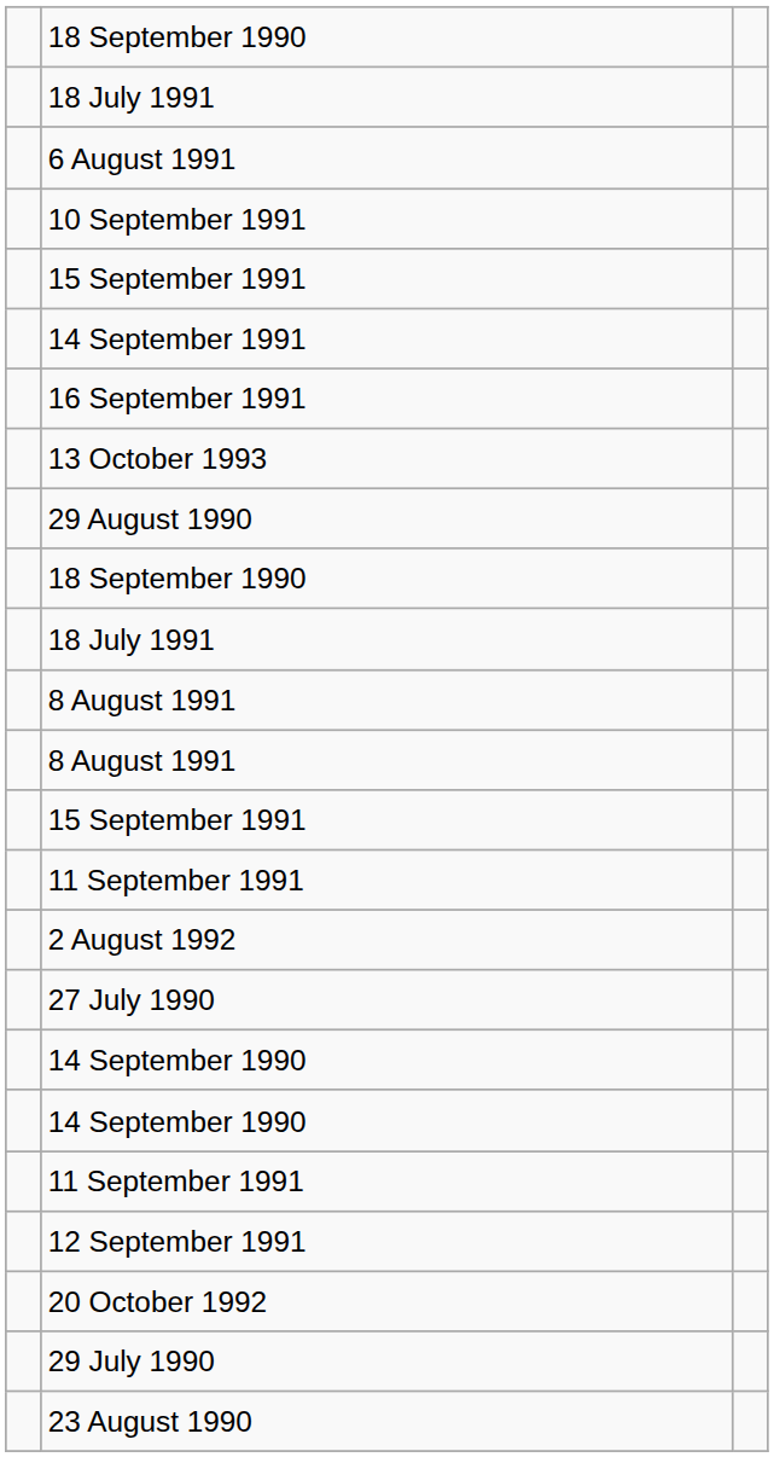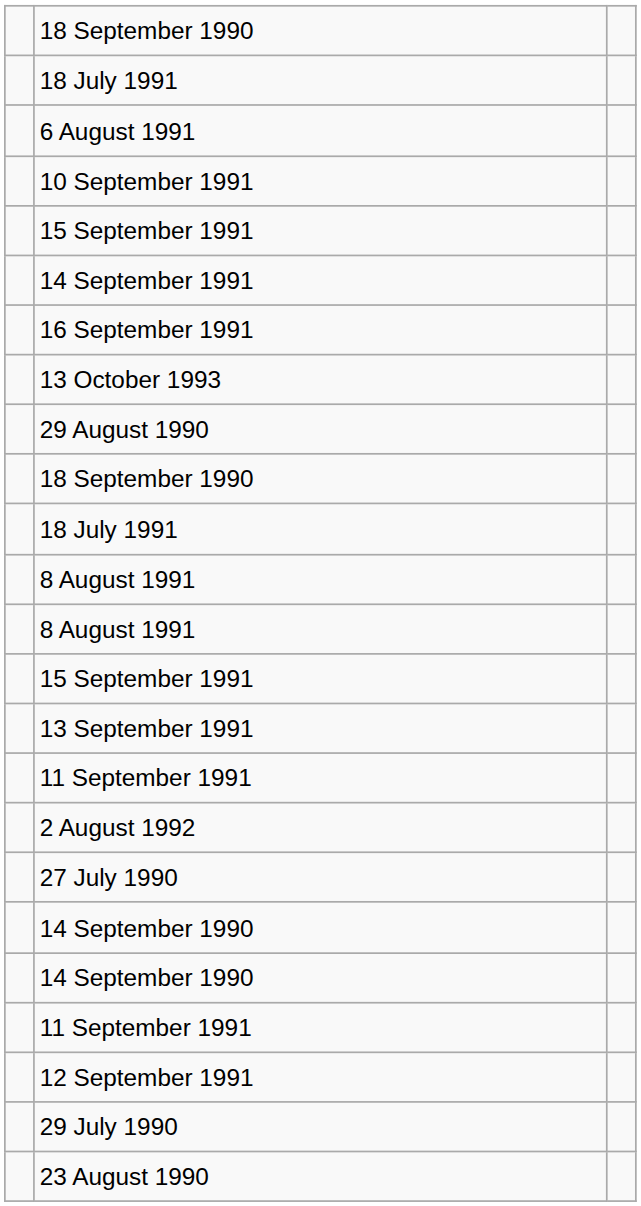+ row: 13 September 1991
- row: 20 October 1992
